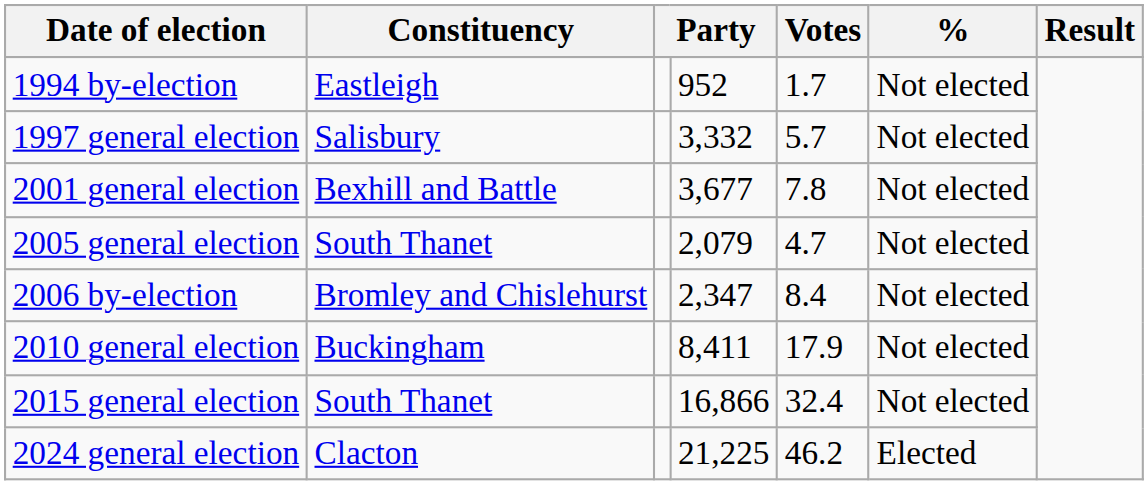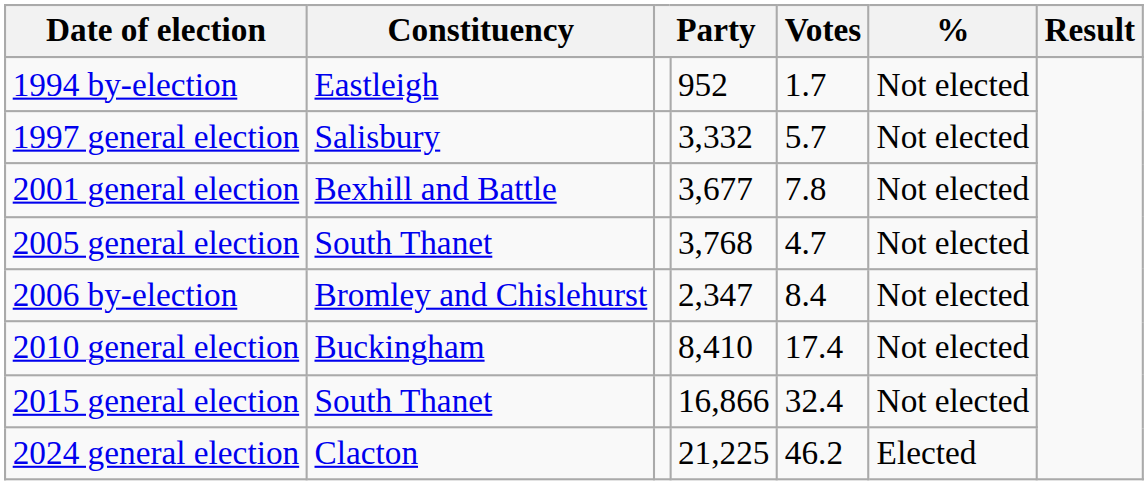2005 general election | column 4: 2,079 -> 3,768
2010 general election | column 4: 8,411 -> 8,410
2010 general election | Votes: 17.9 -> 17.4
